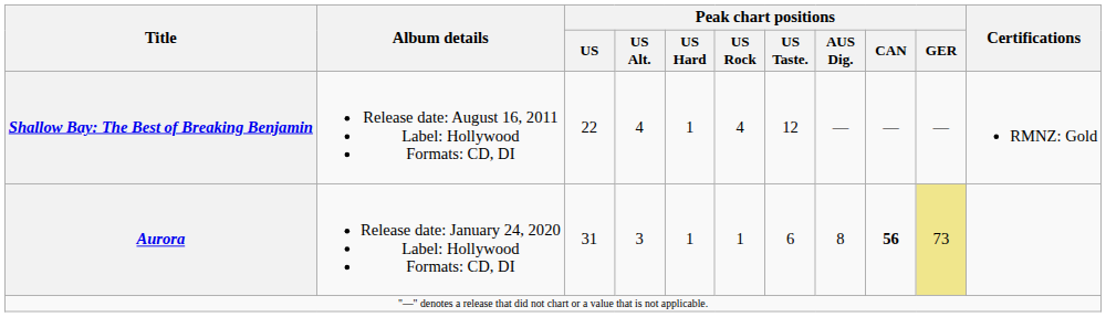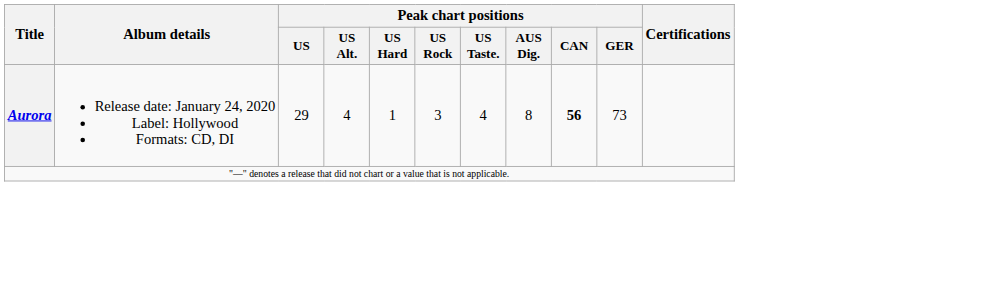- row: Shallow Bay: The Best of Breaking Benjamin | Release date: August 16, 2011 Label: Hollywood Formats: CD, DI | 22 | 4 | 1 | 4 | 12 | — | — | — | RMNZ: Gold
Aurora | Peak chart positions / US: 31 -> 29
Aurora | Peak chart positions / US Alt.: 3 -> 4
Aurora | Peak chart positions / US Rock: 1 -> 3
Aurora | Peak chart positions / US Taste.: 6 -> 4
Aurora | Peak chart positions / GER: khaki background -> no background
